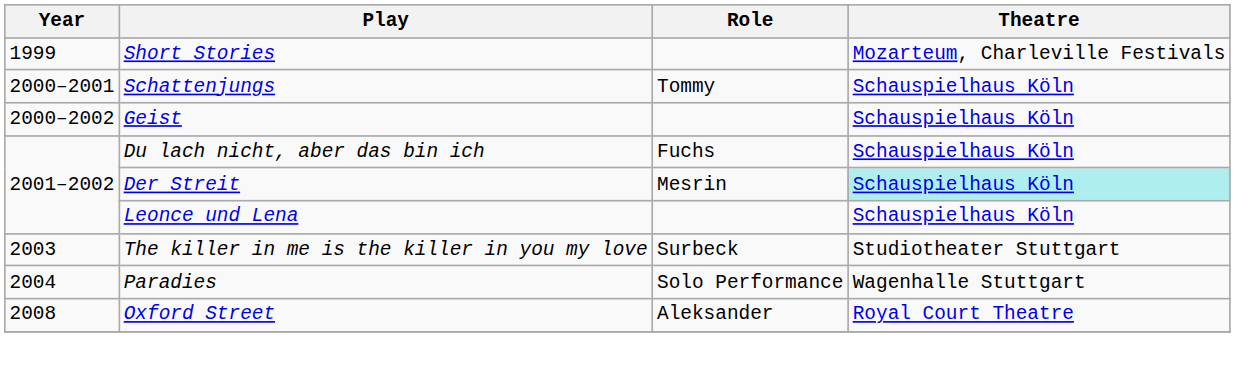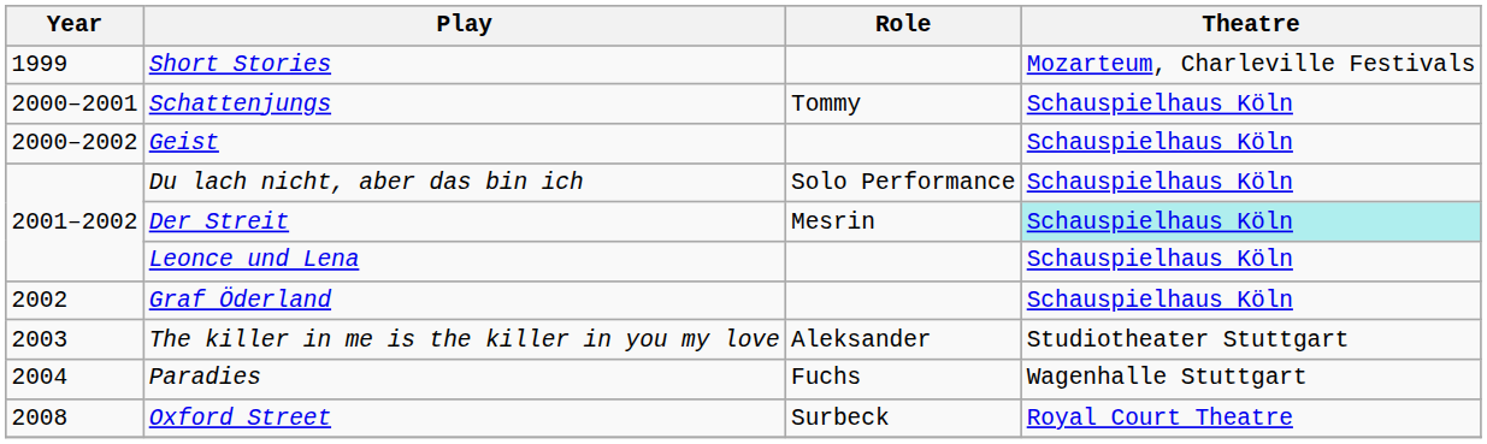Du lach nicht, aber das bin ich | Role: Fuchs -> Solo Performance
+ row: 2002 | Graf Öderland | Schauspielhaus Köln
The killer in me is the killer in you my love | Role: Surbeck -> Aleksander
Paradies | Role: Solo Performance -> Fuchs
Oxford Street | Role: Aleksander -> Surbeck
